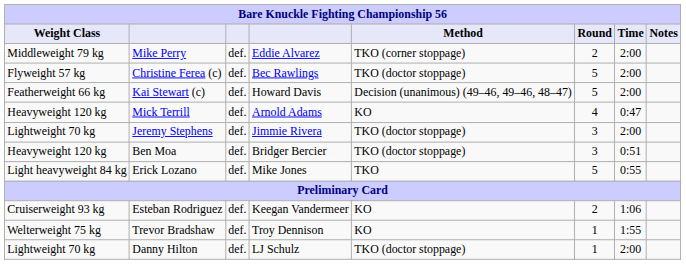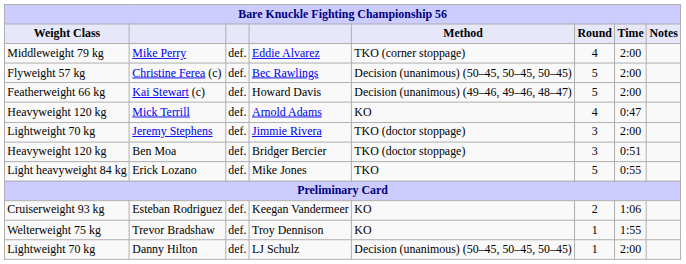Mike Perry | Round: 2 -> 4
Christine Ferea (c) | Method: TKO (doctor stoppage) -> Decision (unanimous) (50–45, 50–45, 50–45)
Danny Hilton | Method: TKO (doctor stoppage) -> Decision (unanimous) (50–45, 50–45, 50–45)
